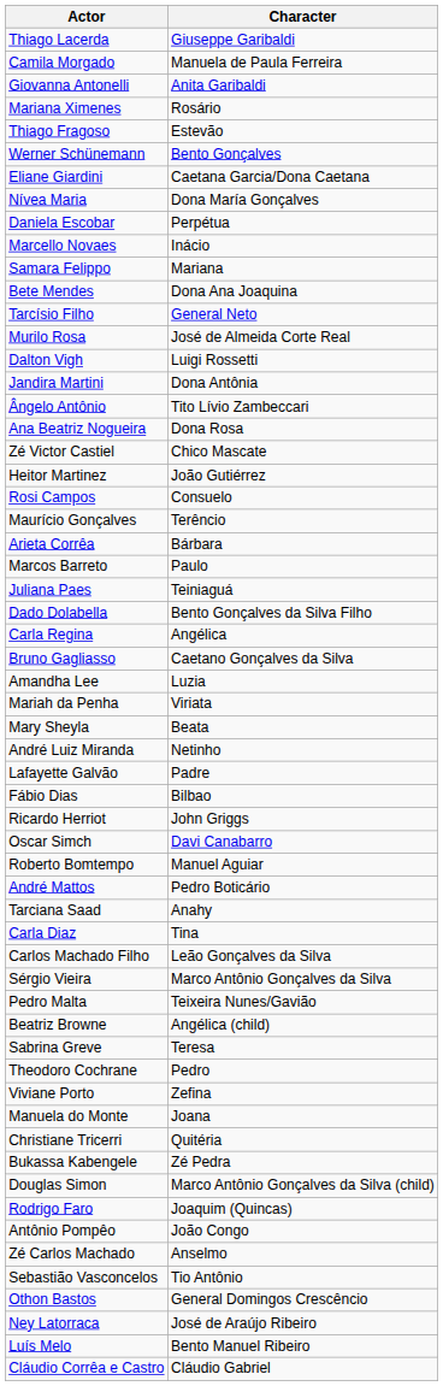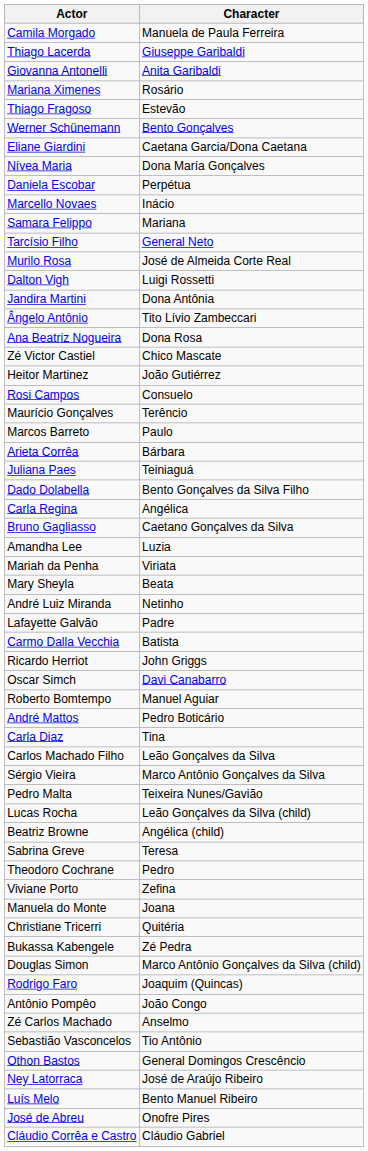rows swapped: Camila Morgado <-> Thiago Lacerda
- row: Bete Mendes | Dona Ana Joaquina
rows swapped: Marcos Barreto <-> Arieta Corrêa
+ row: Carmo Dalla Vecchia | Batista
- row: Fábio Dias | Bilbao
- row: Tarciana Saad | Anahy
+ row: Lucas Rocha | Leão Gonçalves da Silva (child)
+ row: José de Abreu | Onofre Pires
